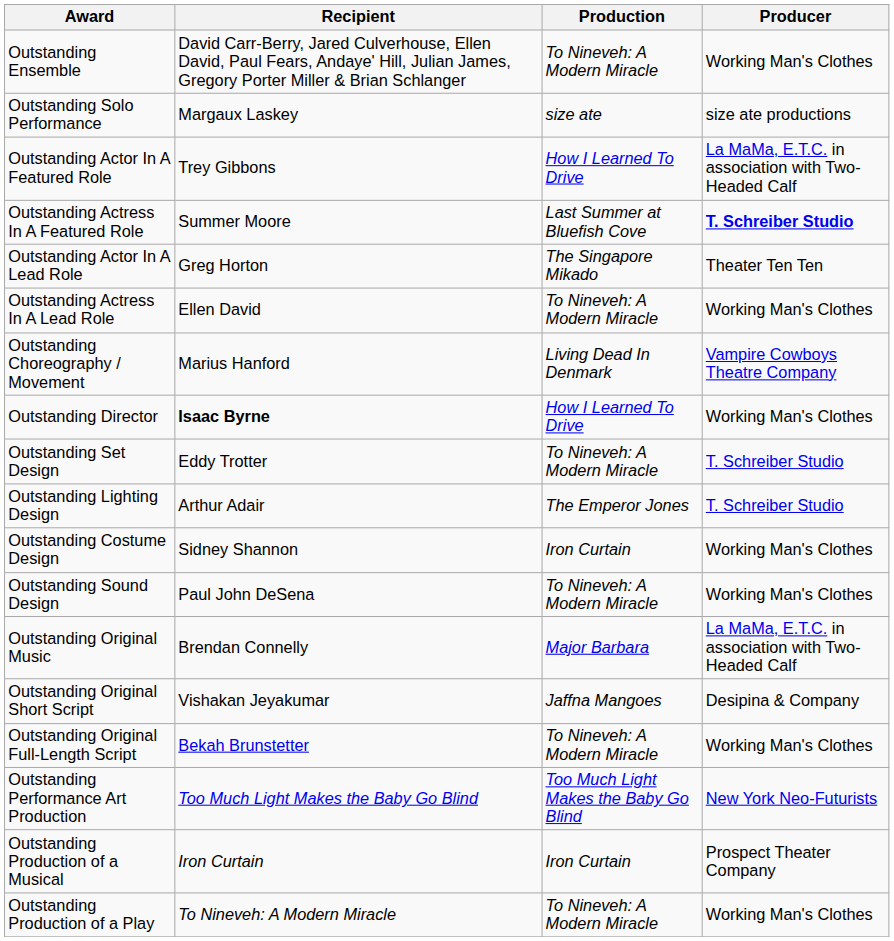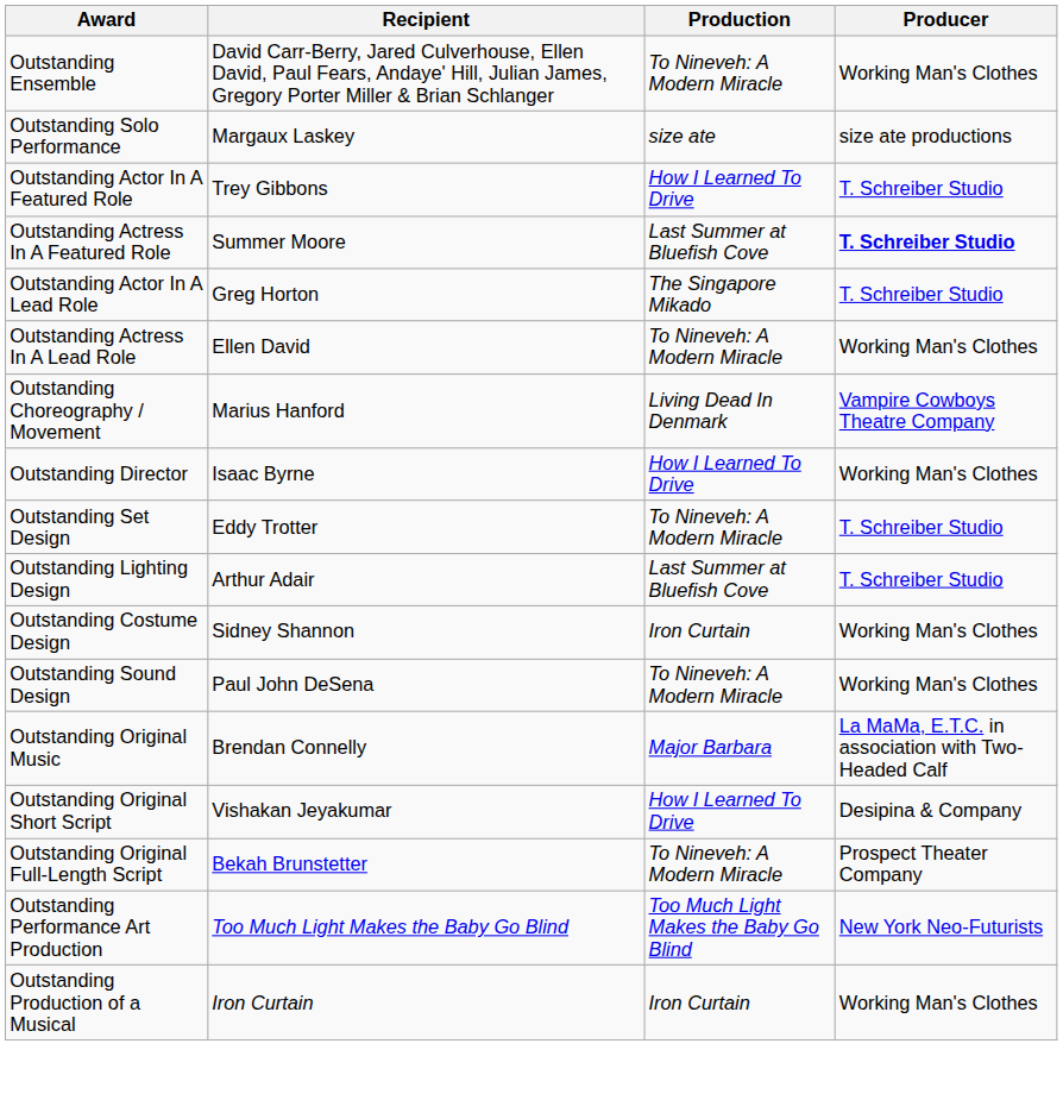Outstanding Actor In A Featured Role | Producer: La MaMa, E.T.C. in association with Two-Headed Calf -> T. Schreiber Studio
Outstanding Actor In A Lead Role | Producer: Theater Ten Ten -> T. Schreiber Studio
Outstanding Director | Recipient: bold -> normal
Outstanding Lighting Design | Production: The Emperor Jones -> Last Summer at Bluefish Cove
Outstanding Original Short Script | Production: Jaffna Mangoes -> How I Learned To Drive
Outstanding Original Full-Length Script | Producer: Working Man's Clothes -> Prospect Theater Company
Outstanding Production of a Musical | Producer: Prospect Theater Company -> Working Man's Clothes
- row: Outstanding Production of a Play | To Nineveh: A Modern Miracle | To Nineveh: A Modern Miracle | Working Man's Clothes
